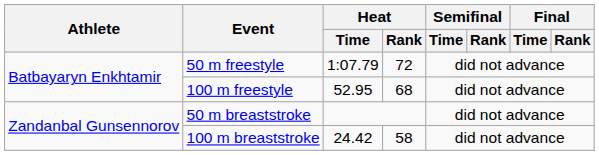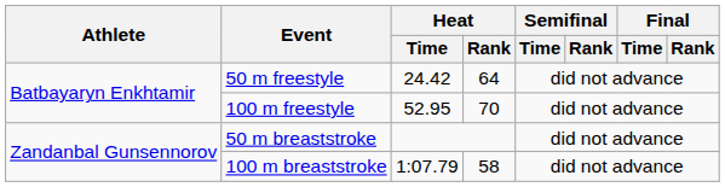50 m freestyle | Heat / Time: 1:07.79 -> 24.42
50 m freestyle | Heat / Rank: 72 -> 64
100 m freestyle | Heat / Rank: 68 -> 70
100 m breaststroke | Heat / Time: 24.42 -> 1:07.79
